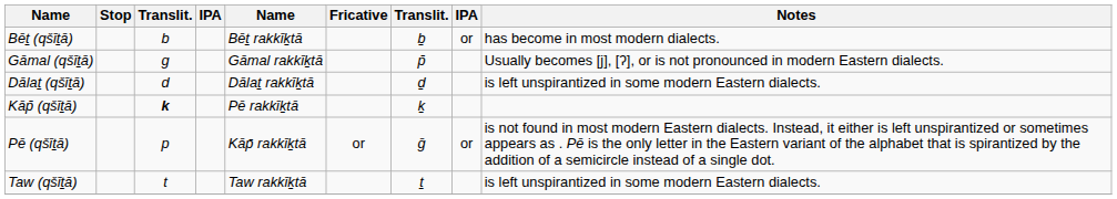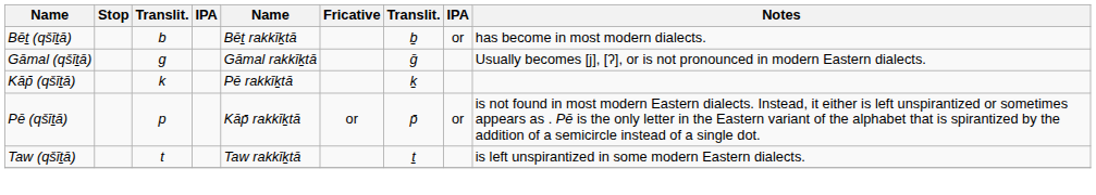Gāmal (qšīṯā) | column 7: p̄ -> ḡ
- row: Dālaṯ (qšīṯā) | d | Dālaṯ rakkīḵtā | ḏ | is left unspirantized in some modern Eastern dialects.
Kāp̄ (qšīṯā) | column 3: bold -> normal
Pē (qšīṯā) | column 7: ḡ -> p̄
